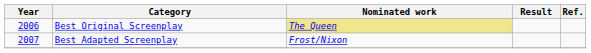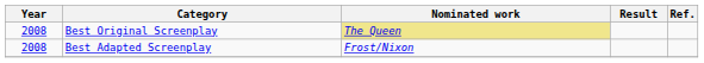Best Original Screenplay | Year: 2006 -> 2008
Best Adapted Screenplay | Year: 2007 -> 2008
